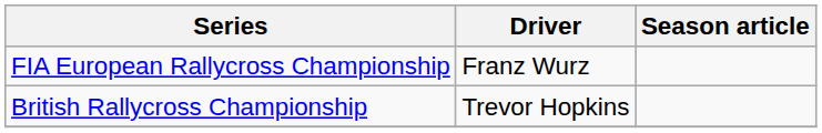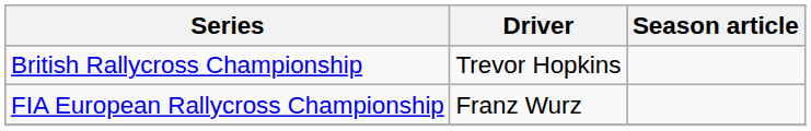rows swapped: FIA European Rallycross Championship <-> British Rallycross Championship
